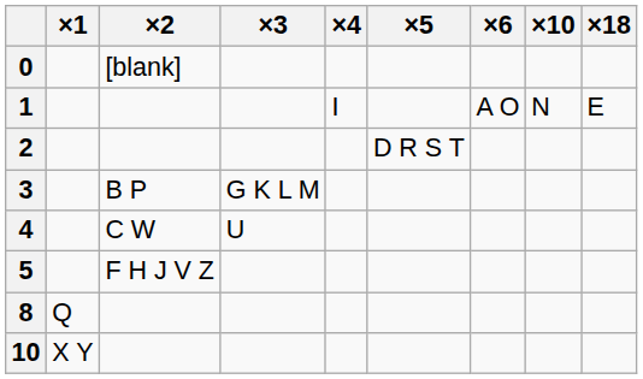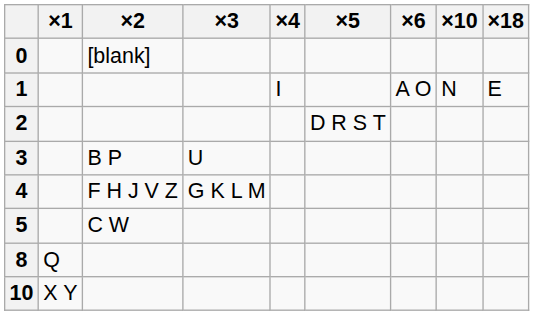3 | ×3: G K L M -> U
4 | ×2: C W -> F H J V Z
4 | ×3: U -> G K L M
5 | ×2: F H J V Z -> C W
